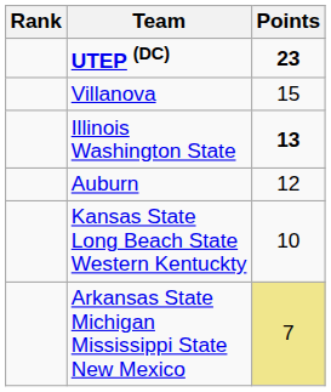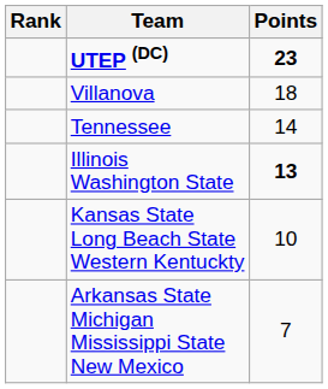Villanova | Points: 15 -> 18
+ row: Tennessee | 14
- row: Auburn | 12
Arkansas State Michigan Mississippi State New Mexico | Points: khaki background -> no background
